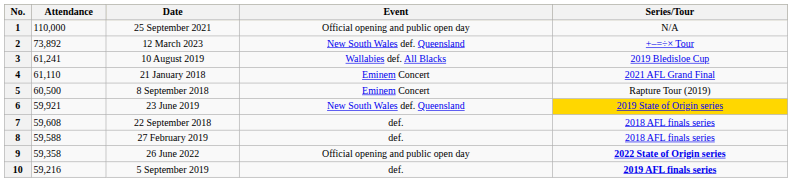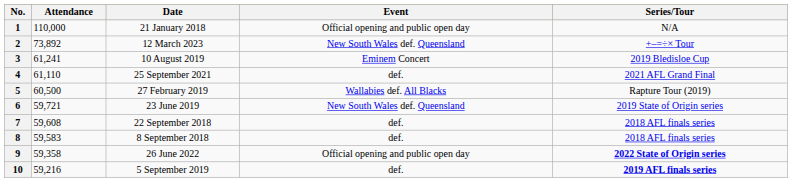1 | Date: 25 September 2021 -> 21 January 2018
3 | Event: Wallabies def. All Blacks -> Eminem Concert
4 | Date: 21 January 2018 -> 25 September 2021
4 | Event: Eminem Concert -> def.
5 | Date: 8 September 2018 -> 27 February 2019
5 | Event: Eminem Concert -> Wallabies def. All Blacks
6 | Attendance: 59,921 -> 59,721
6 | Series/Tour: gold background -> no background
8 | Attendance: 59,588 -> 59,583
8 | Date: 27 February 2019 -> 8 September 2018
